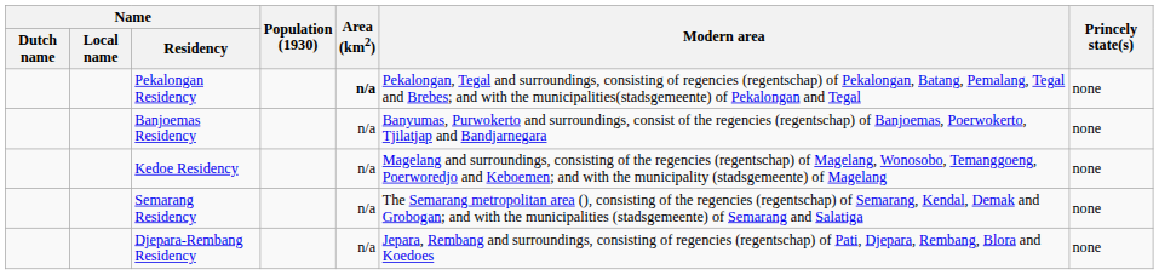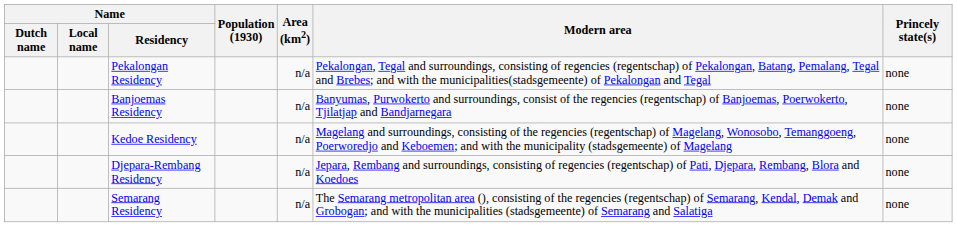Pekalongan Residency | Area (km2): bold -> normal
rows swapped: Semarang Residency <-> Djepara-Rembang Residency
